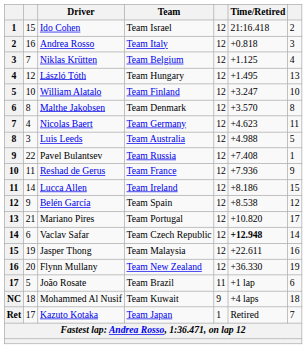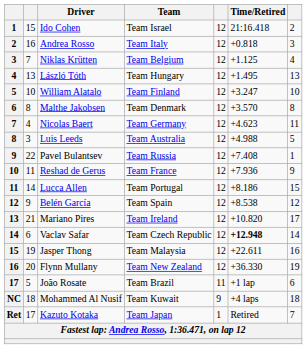László Tóth | column 2: 12 -> 13
Lucca Allen | Team: Team Ireland -> Team Portugal
Mariano Pires | Team: Team Portugal -> Team Ireland
